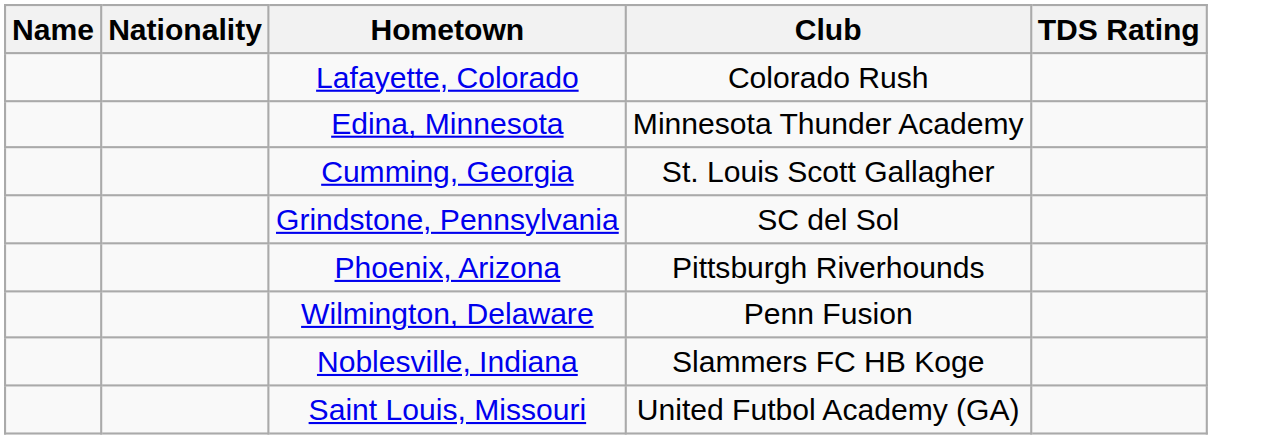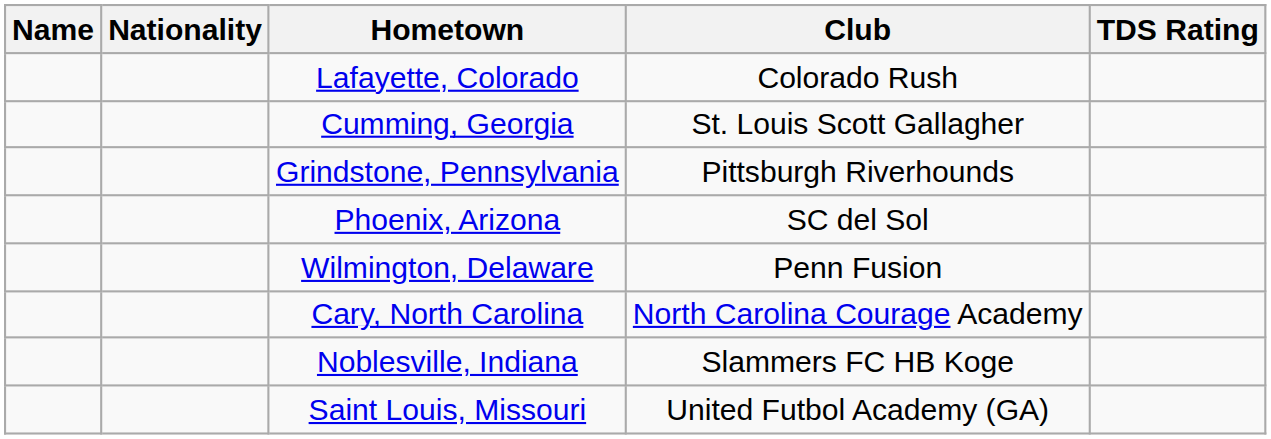- row: Edina, Minnesota | Minnesota Thunder Academy
Grindstone, Pennsylvania | Club: SC del Sol -> Pittsburgh Riverhounds
Phoenix, Arizona | Club: Pittsburgh Riverhounds -> SC del Sol
+ row: Cary, North Carolina | North Carolina Courage Academy
